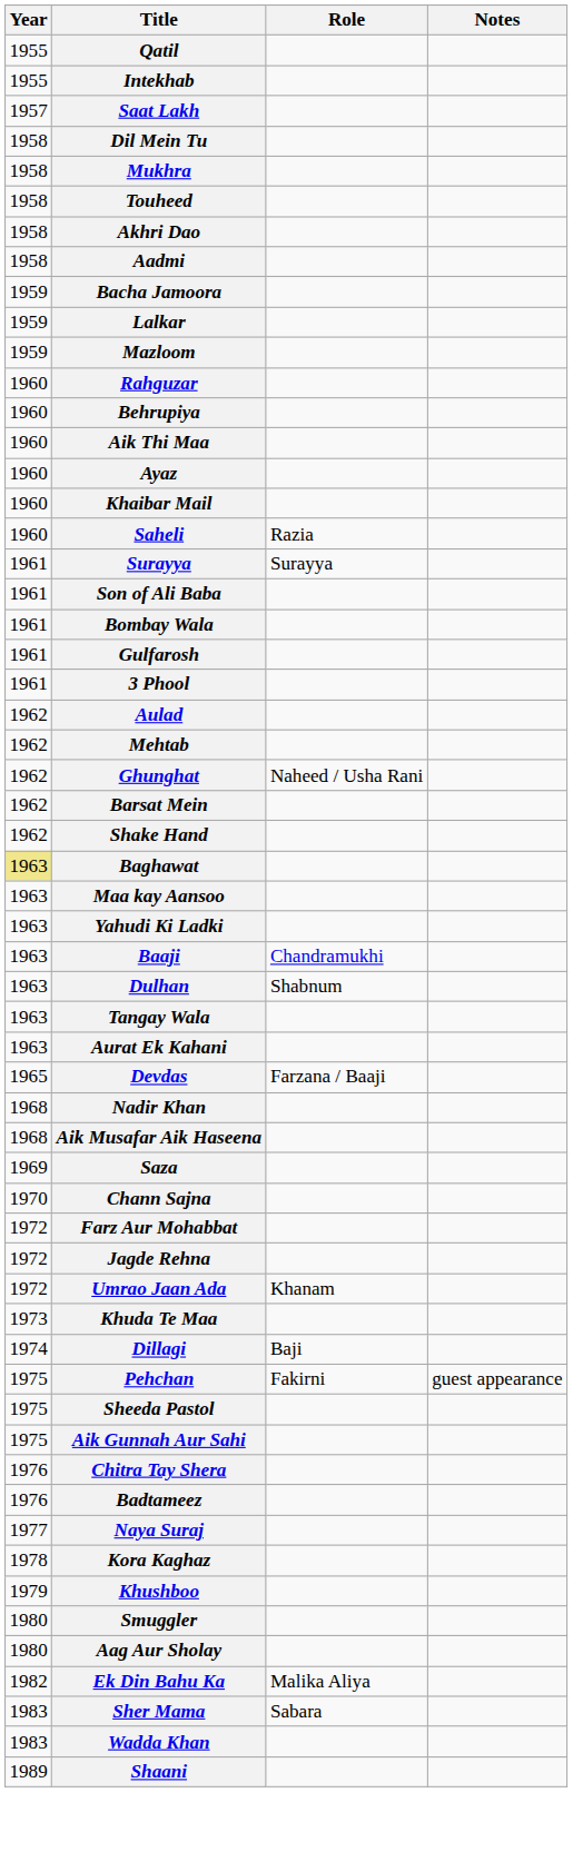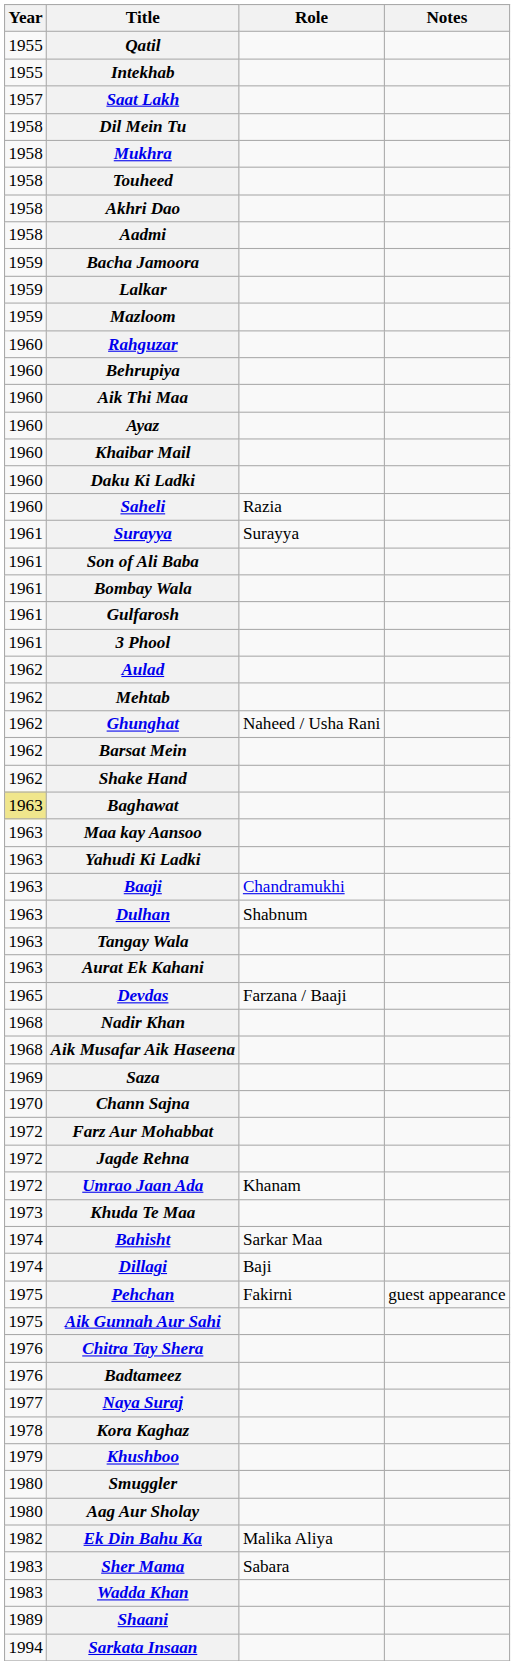+ row: 1960 | Daku Ki Ladki
+ row: 1974 | Bahisht | Sarkar Maa
- row: 1975 | Sheeda Pastol
+ row: 1994 | Sarkata Insaan
